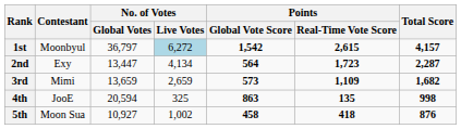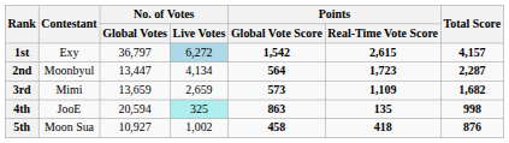1st | Contestant: Moonbyul -> Exy
2nd | Contestant: Exy -> Moonbyul
4th | No. of Votes / Live Votes: no background -> paleturquoise background
